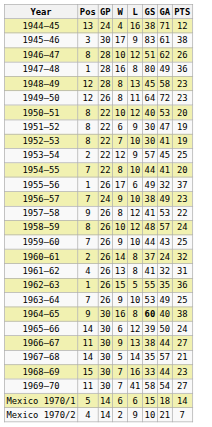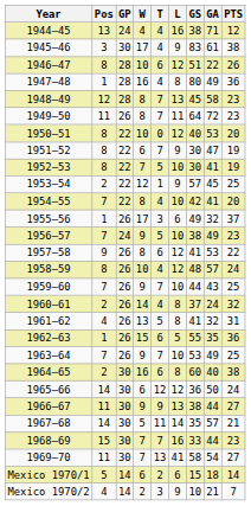+ column: T | 4 | 4 | 6 | 4 | 7 | 7 | 0 | 7 | 5 | 1 | 4 | 3 | 5 | 6 | 4 | 7 | 4 | 5 | 6 | 7 | 6 | 12 | 9 | 11 | 7 | 13 | 2 | 3
1946–47 | GA: 62 -> 22
1949–50 | Pos: 12 -> 11
1954–55 | GS: 44 -> 42
1964–65 | Pos: 9 -> 2
1964–65 | GS: bold -> normal
1965–66 | GS: 39 -> 36
